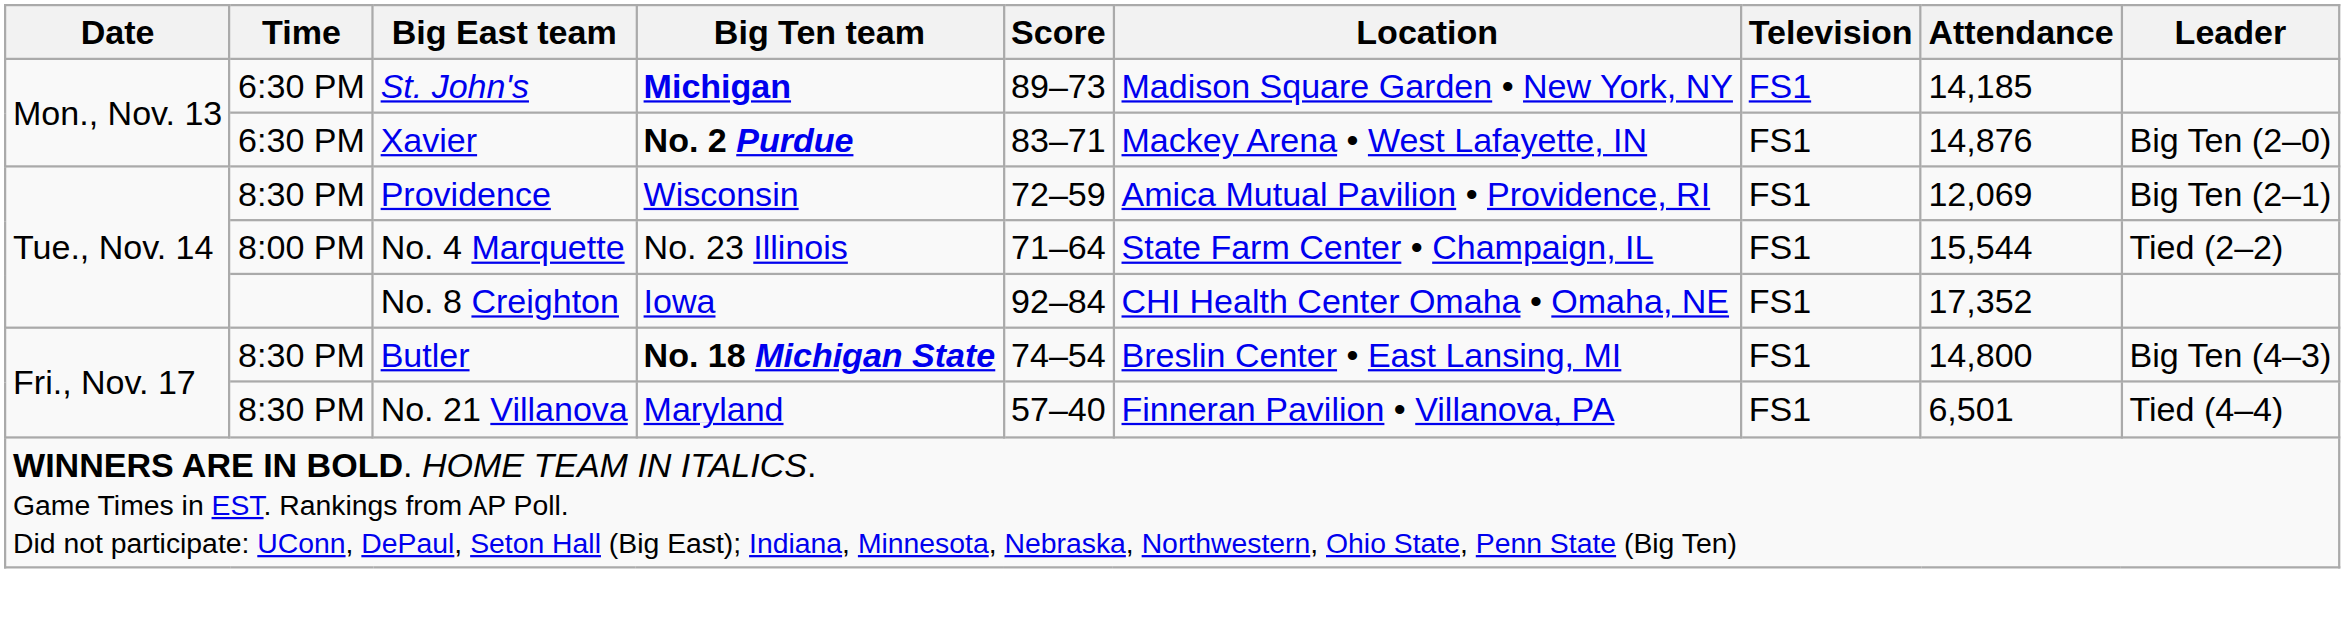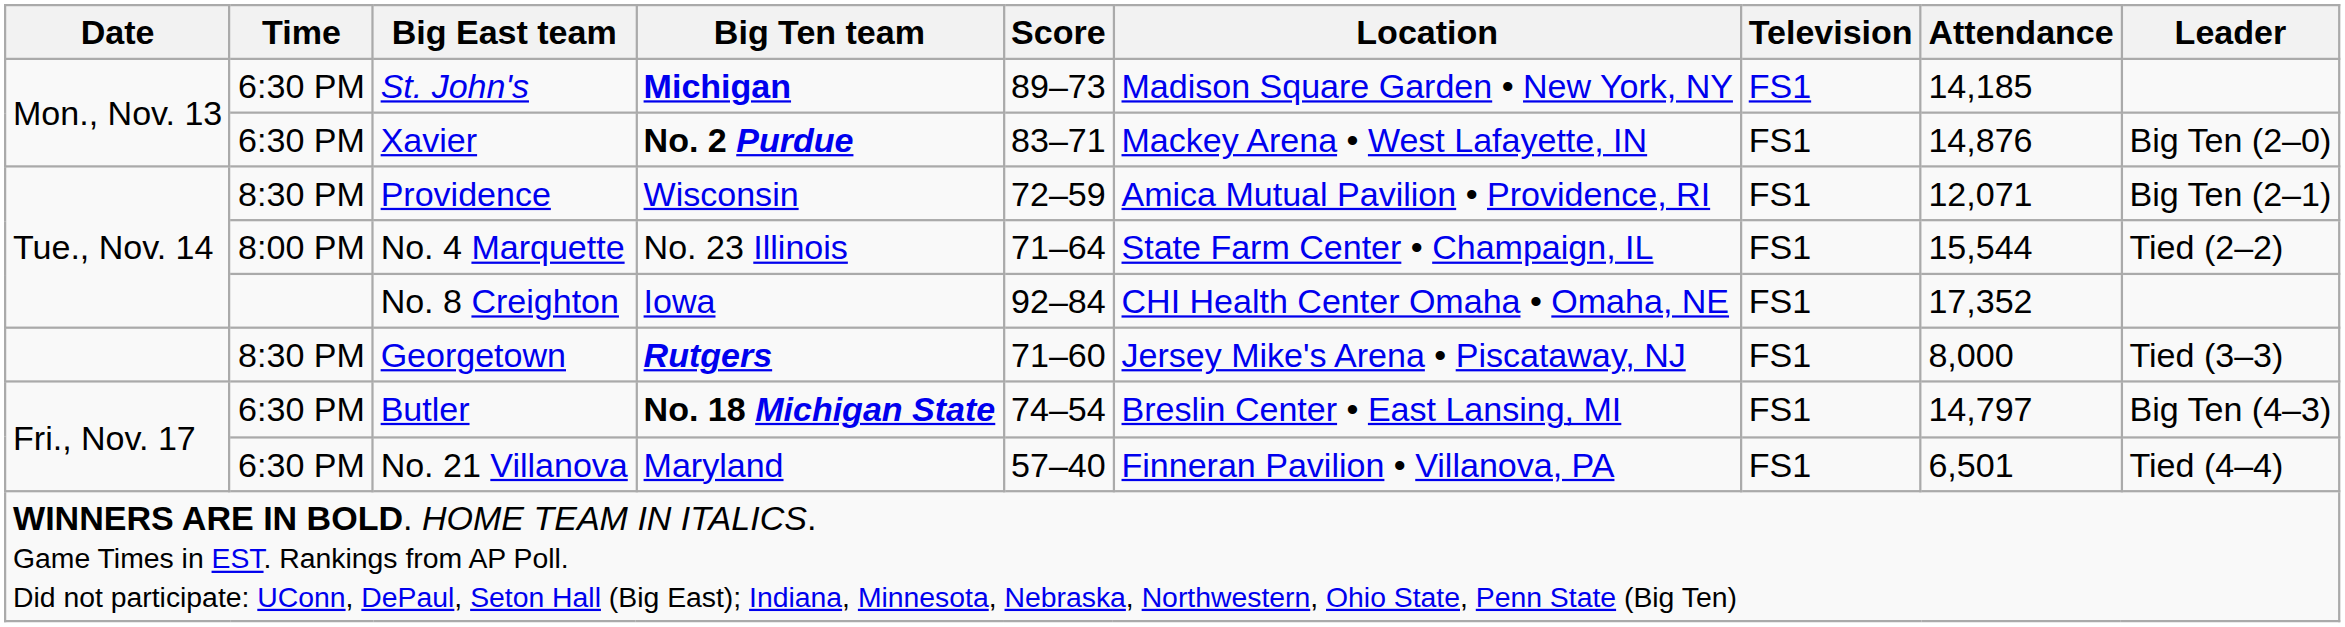Providence | Attendance: 12,069 -> 12,071
+ row: 8:30 PM | Georgetown | Rutgers | 71–60 | Jersey Mike's Arena • Piscataway, NJ | FS1 | 8,000 | Tied (3–3)
Butler | Time: 8:30 PM -> 6:30 PM
Butler | Attendance: 14,800 -> 14,797
No. 21 Villanova | Time: 8:30 PM -> 6:30 PM
